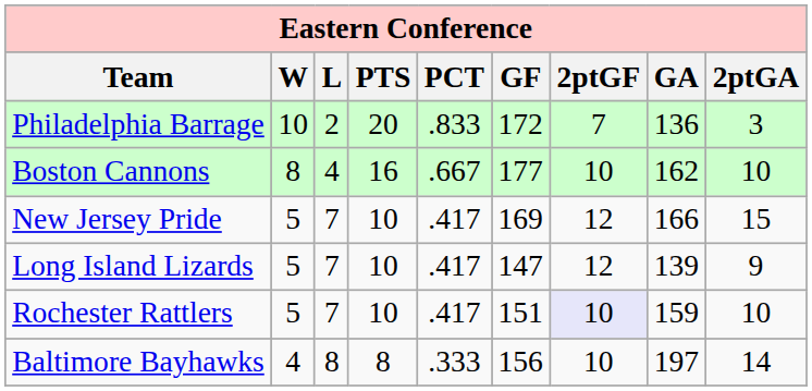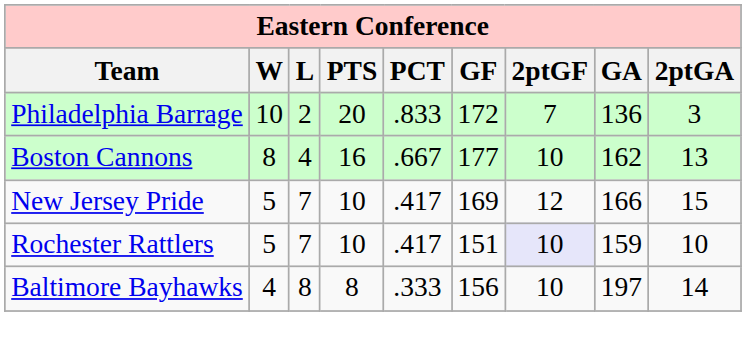Boston Cannons | 2ptGA: 10 -> 13
- row: Long Island Lizards | 5 | 7 | 10 | .417 | 147 | 12 | 139 | 9
